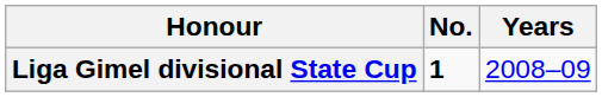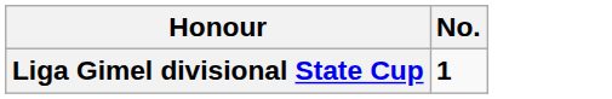- column: Years | 2008–09
